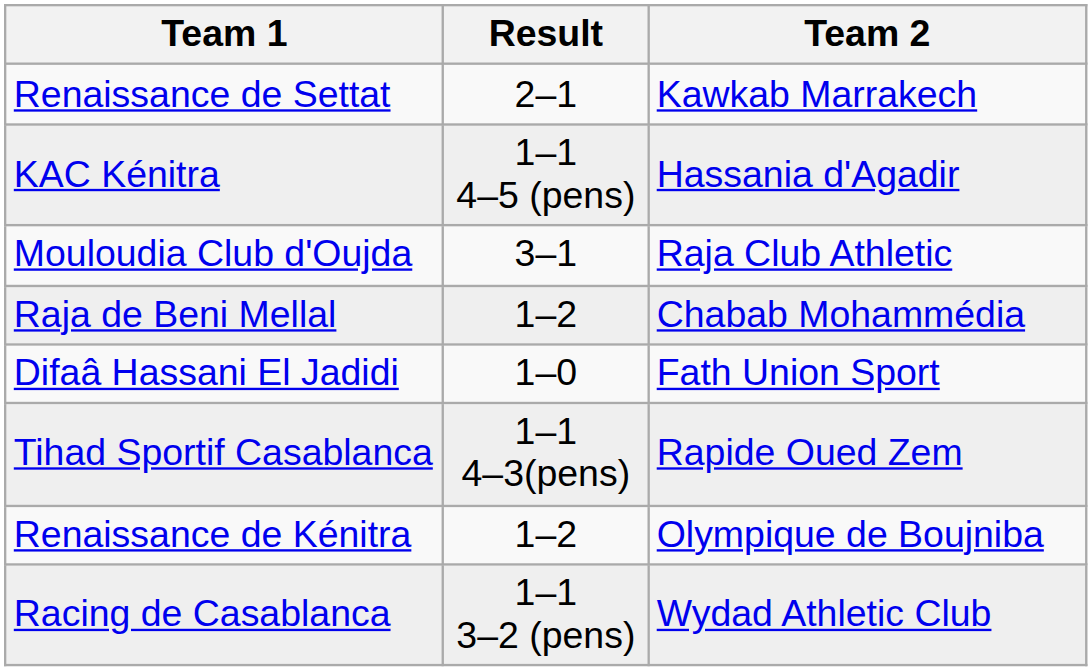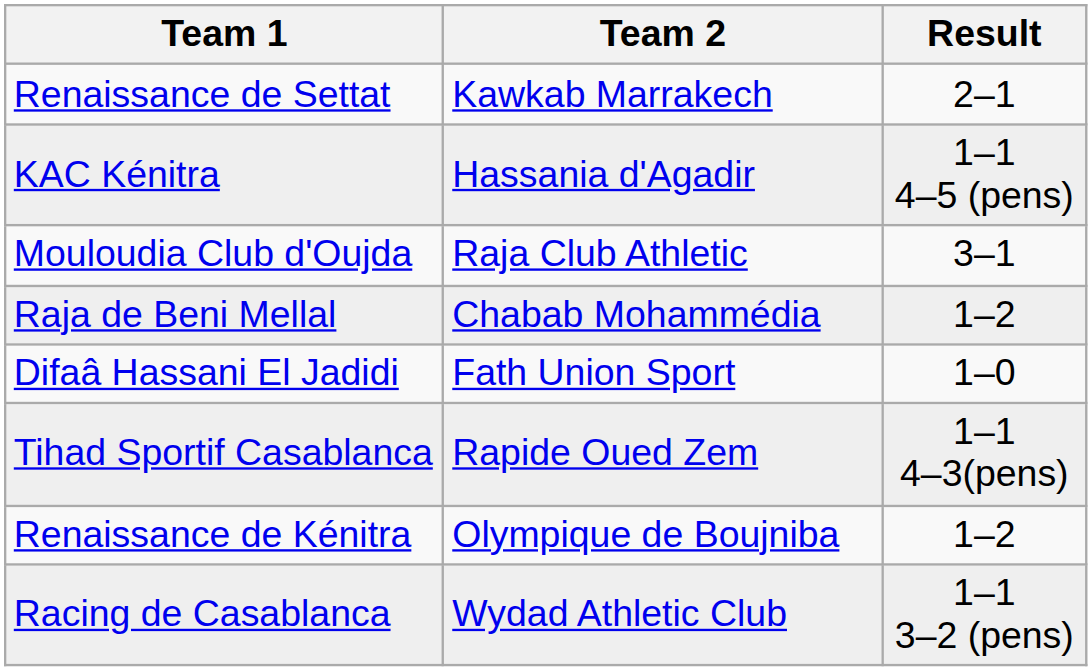columns swapped: Team 2 <-> Result
